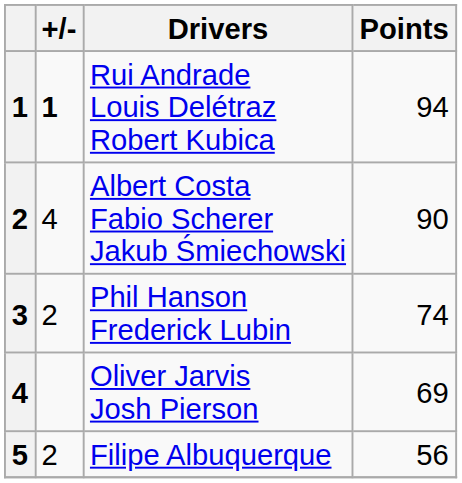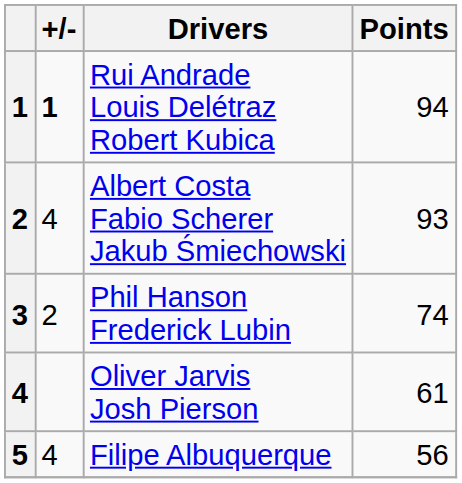Albert Costa Fabio Scherer Jakub Śmiechowski | Points: 90 -> 93
Oliver Jarvis Josh Pierson | Points: 69 -> 61
Filipe Albuquerque | +/-: 2 -> 4
